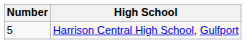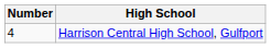Harrison Central High School, Gulfport | Number: 5 -> 4
